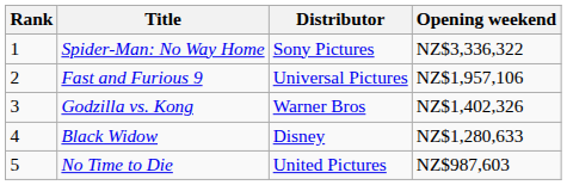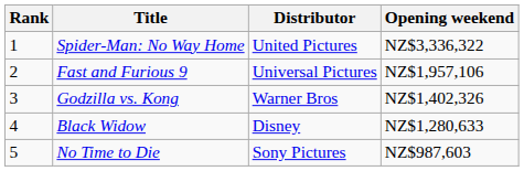Spider-Man: No Way Home | Distributor: Sony Pictures -> United Pictures
No Time to Die | Distributor: United Pictures -> Sony Pictures
